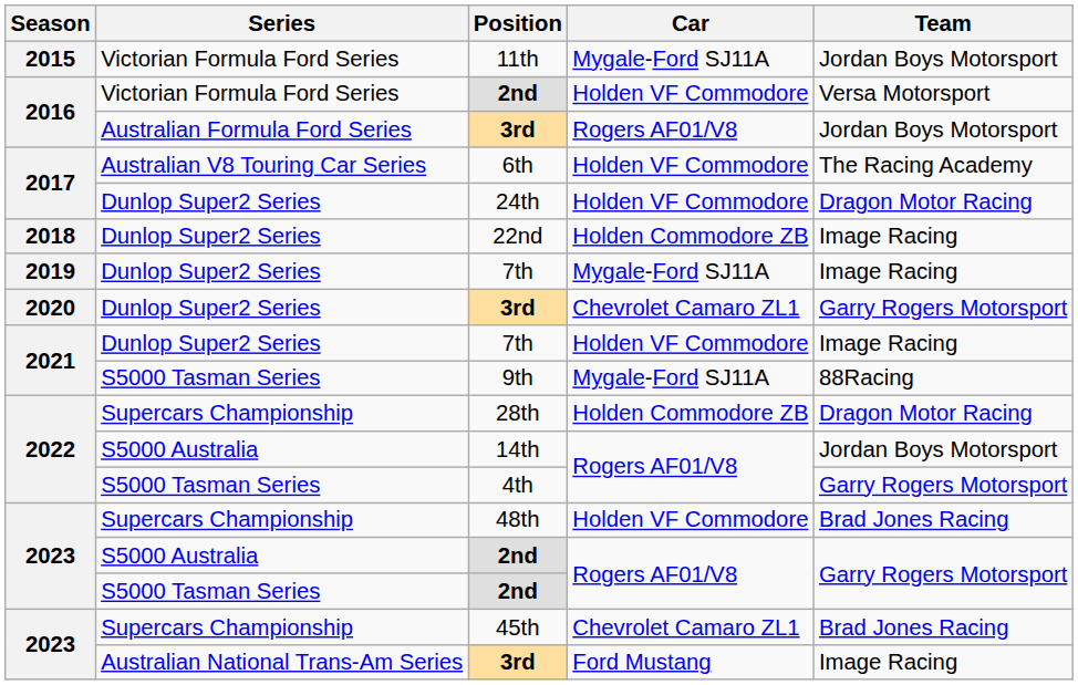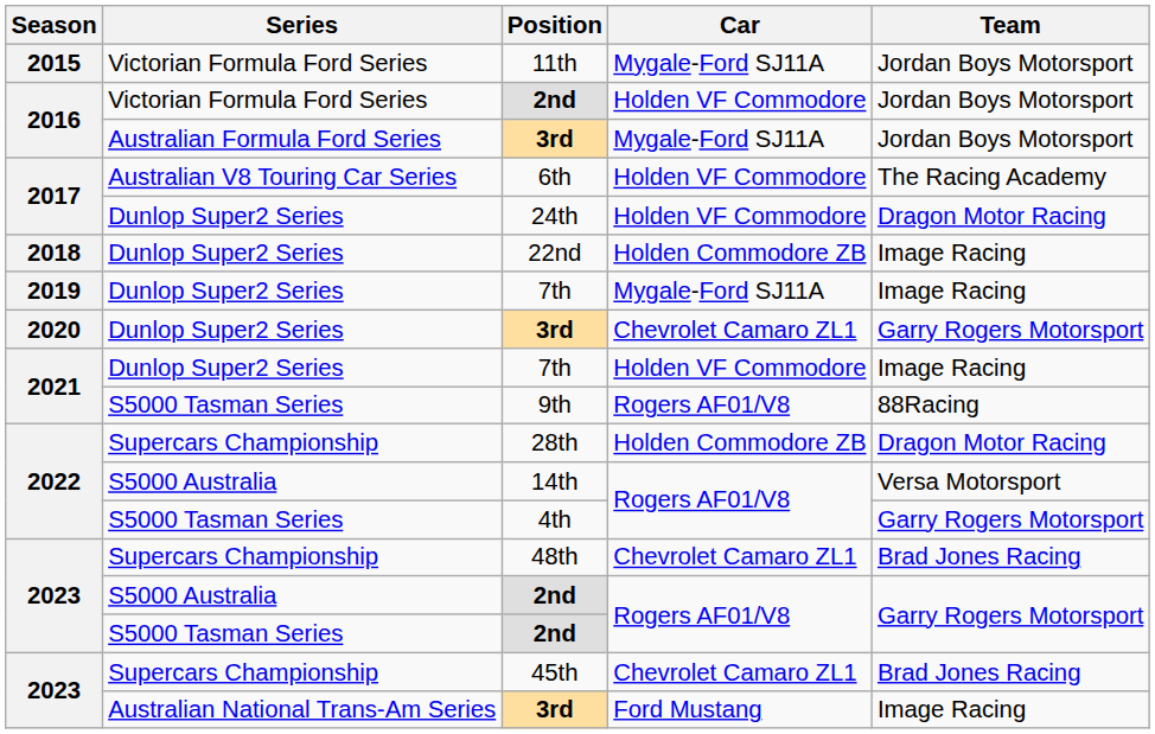2016 / 2nd | Team: Versa Motorsport -> Jordan Boys Motorsport
2016 / 3rd | Car: Rogers AF01/V8 -> Mygale-Ford SJ11A
9th | Car: Mygale-Ford SJ11A -> Rogers AF01/V8
14th | Team: Jordan Boys Motorsport -> Versa Motorsport
48th | Car: Holden VF Commodore -> Chevrolet Camaro ZL1
